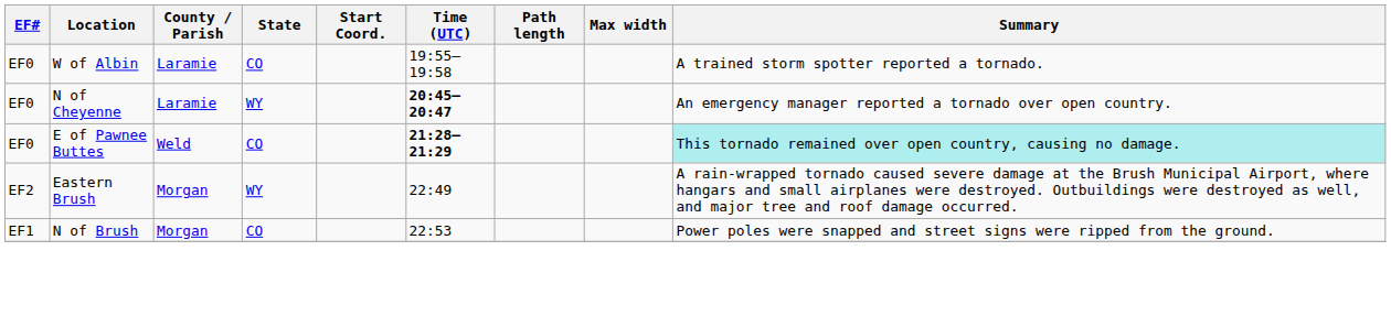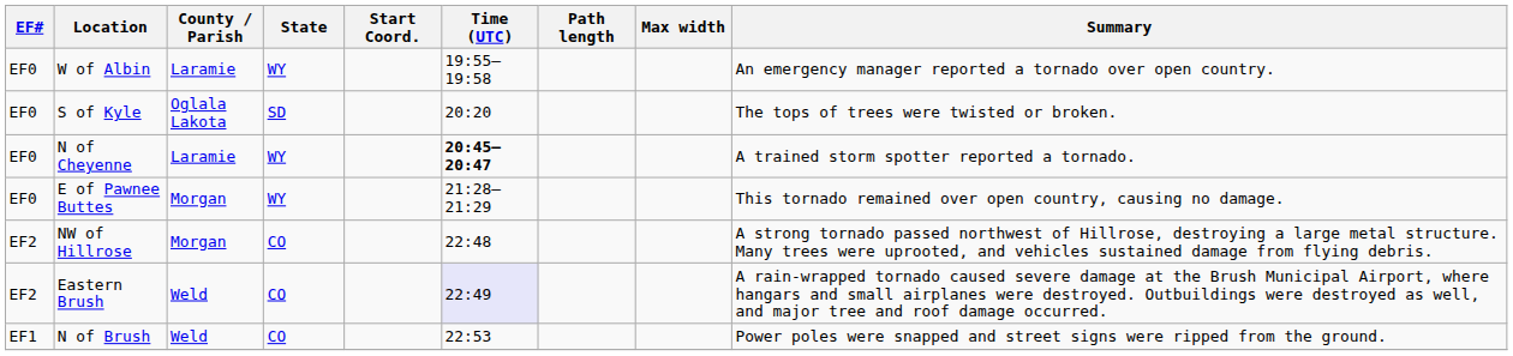W of Albin | State: CO -> WY
W of Albin | Summary: A trained storm spotter reported a tornado. -> An emergency manager reported a tornado over open country.
+ row: EF0 | S of Kyle | Oglala Lakota | SD | 20:20 | The tops of trees were twisted or broken.
N of Cheyenne | Summary: An emergency manager reported a tornado over open country. -> A trained storm spotter reported a tornado.
E of Pawnee Buttes | County / Parish: Weld -> Morgan
E of Pawnee Buttes | State: CO -> WY
E of Pawnee Buttes | Time (UTC): bold -> normal
E of Pawnee Buttes | Summary: paleturquoise background -> no background
+ row: EF2 | NW of Hillrose | Morgan | CO | 22:48 | A strong tornado passed northwest of Hillrose, destroying a large metal structure. Many trees were uprooted, and vehicles sustained damage from flying debris.
Eastern Brush | County / Parish: Morgan -> Weld
Eastern Brush | State: WY -> CO
Eastern Brush | Time (UTC): no background -> lavender background
N of Brush | County / Parish: Morgan -> Weld
